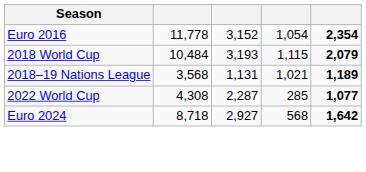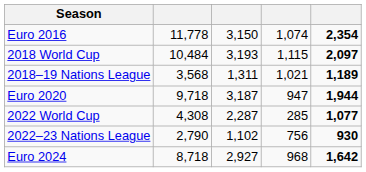Euro 2016 | column 3: 3,152 -> 3,150
Euro 2016 | column 4: 1,054 -> 1,074
2018 World Cup | column 5: 2,079 -> 2,097
2018–19 Nations League | column 3: 1,131 -> 1,311
+ row: Euro 2020 | 9,718 | 3,187 | 947 | 1,944
+ row: 2022–23 Nations League | 2,790 | 1,102 | 756 | 930
Euro 2024 | column 4: 568 -> 968
